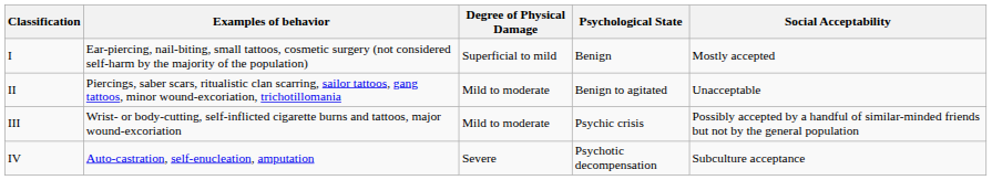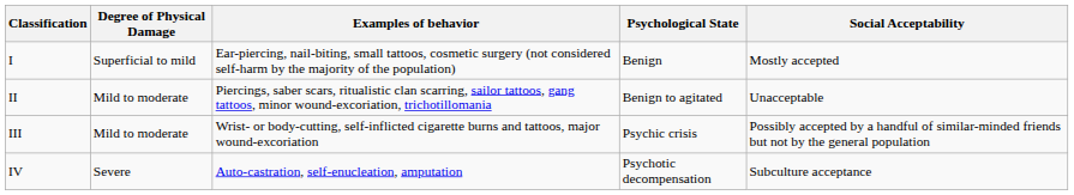columns swapped: Examples of behavior <-> Degree of Physical Damage
